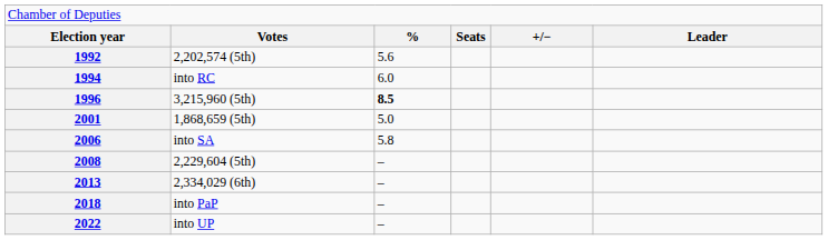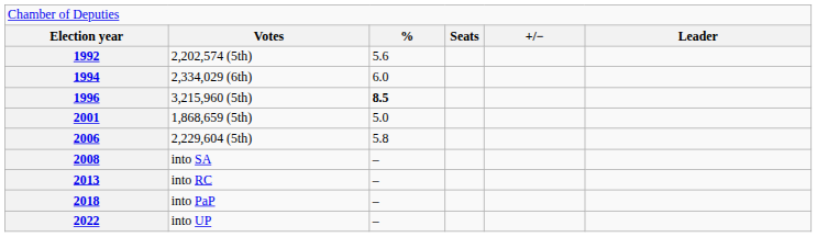1994 | column 2: into RC -> 2,334,029 (6th)
2006 | column 2: into SA -> 2,229,604 (5th)
2008 | column 2: 2,229,604 (5th) -> into SA
2013 | column 2: 2,334,029 (6th) -> into RC
